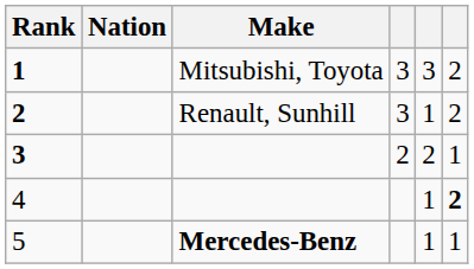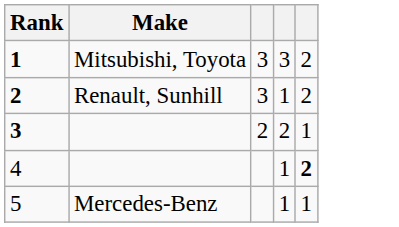- column: Nation
5 | Make: bold -> normal
